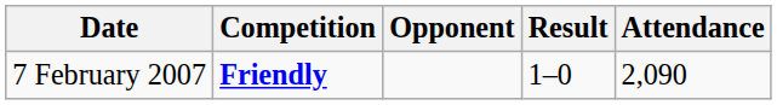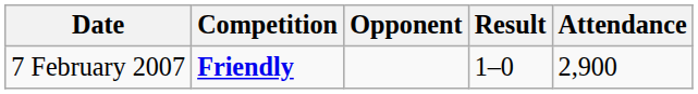7 February 2007 | Attendance: 2,090 -> 2,900
